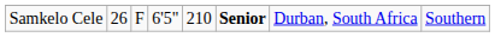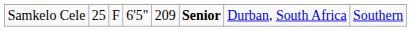Samkelo Cele | column 2: 26 -> 25
Samkelo Cele | column 5: 210 -> 209
